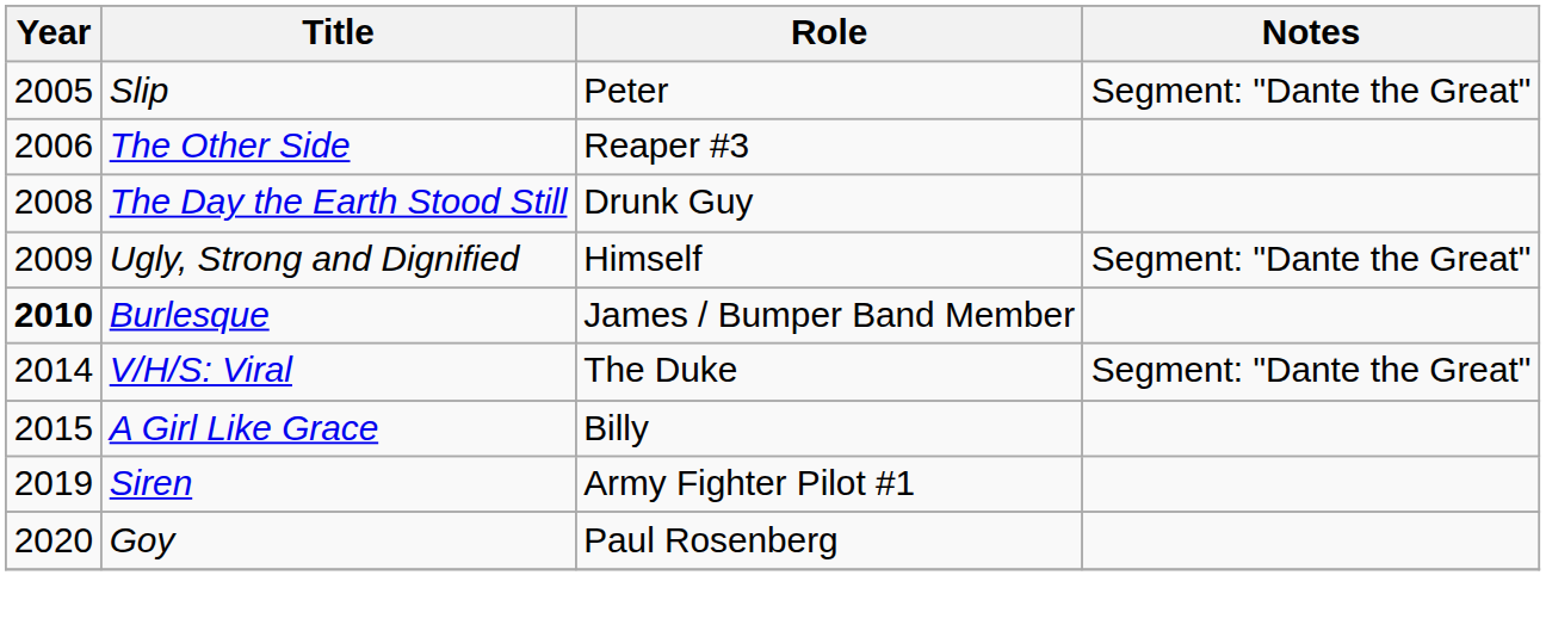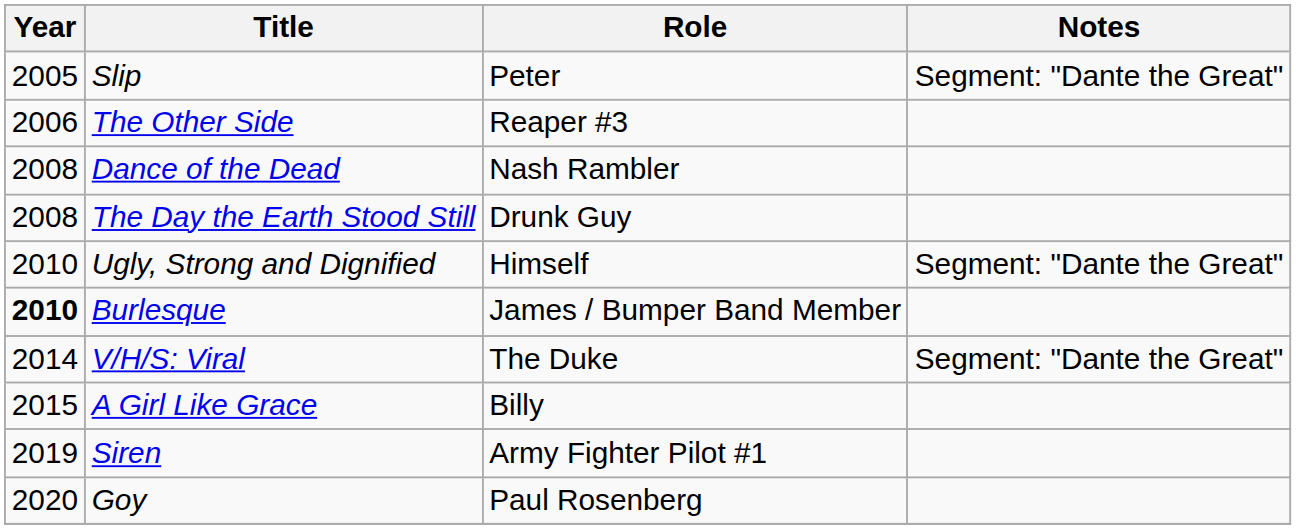+ row: 2008 | Dance of the Dead | Nash Rambler
Ugly, Strong and Dignified | Year: 2009 -> 2010
